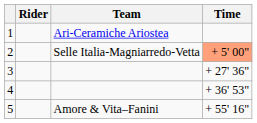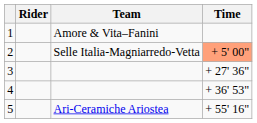1 | Team: Ari-Ceramiche Ariostea -> Amore & Vita–Fanini
5 | Team: Amore & Vita–Fanini -> Ari-Ceramiche Ariostea
